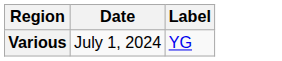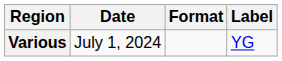+ column: Format
